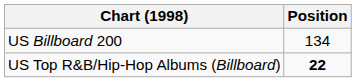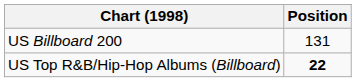US Billboard 200 | Position: 134 -> 131
